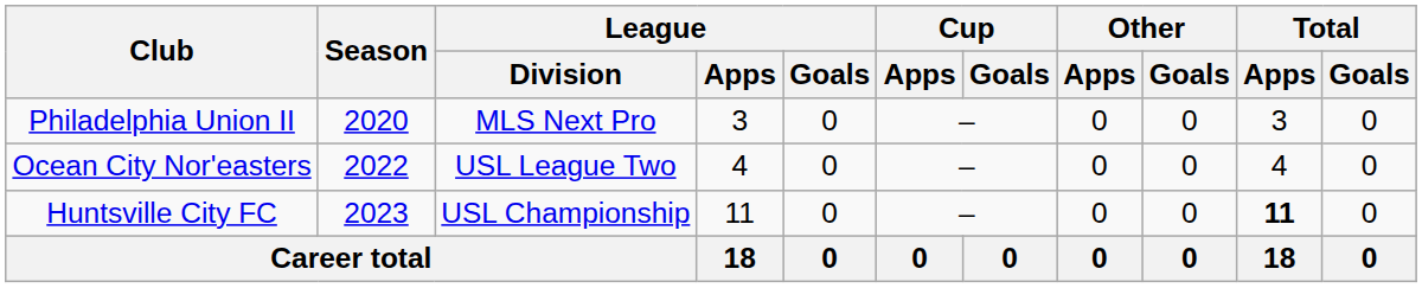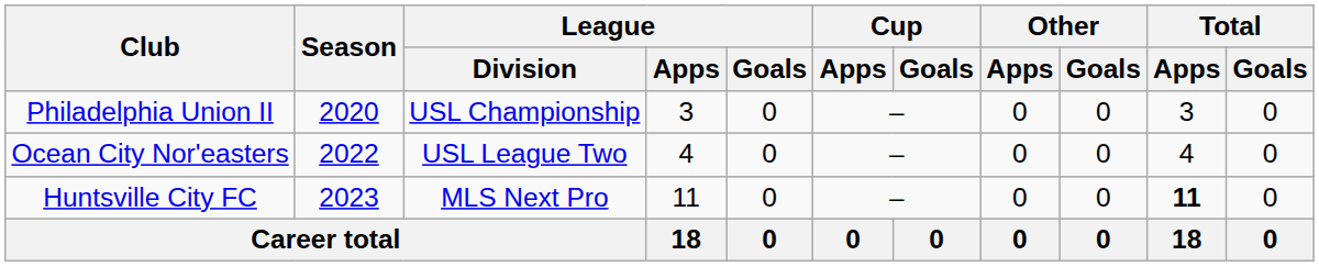Philadelphia Union II | League / Division: MLS Next Pro -> USL Championship
Huntsville City FC | League / Division: USL Championship -> MLS Next Pro
